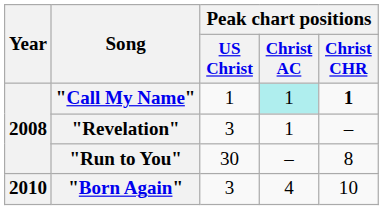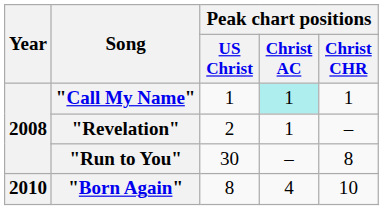"Call My Name" | Peak chart positions / Christ CHR: bold -> normal
"Revelation" | Peak chart positions / US Christ: 3 -> 2
"Born Again" | Peak chart positions / US Christ: 3 -> 8
